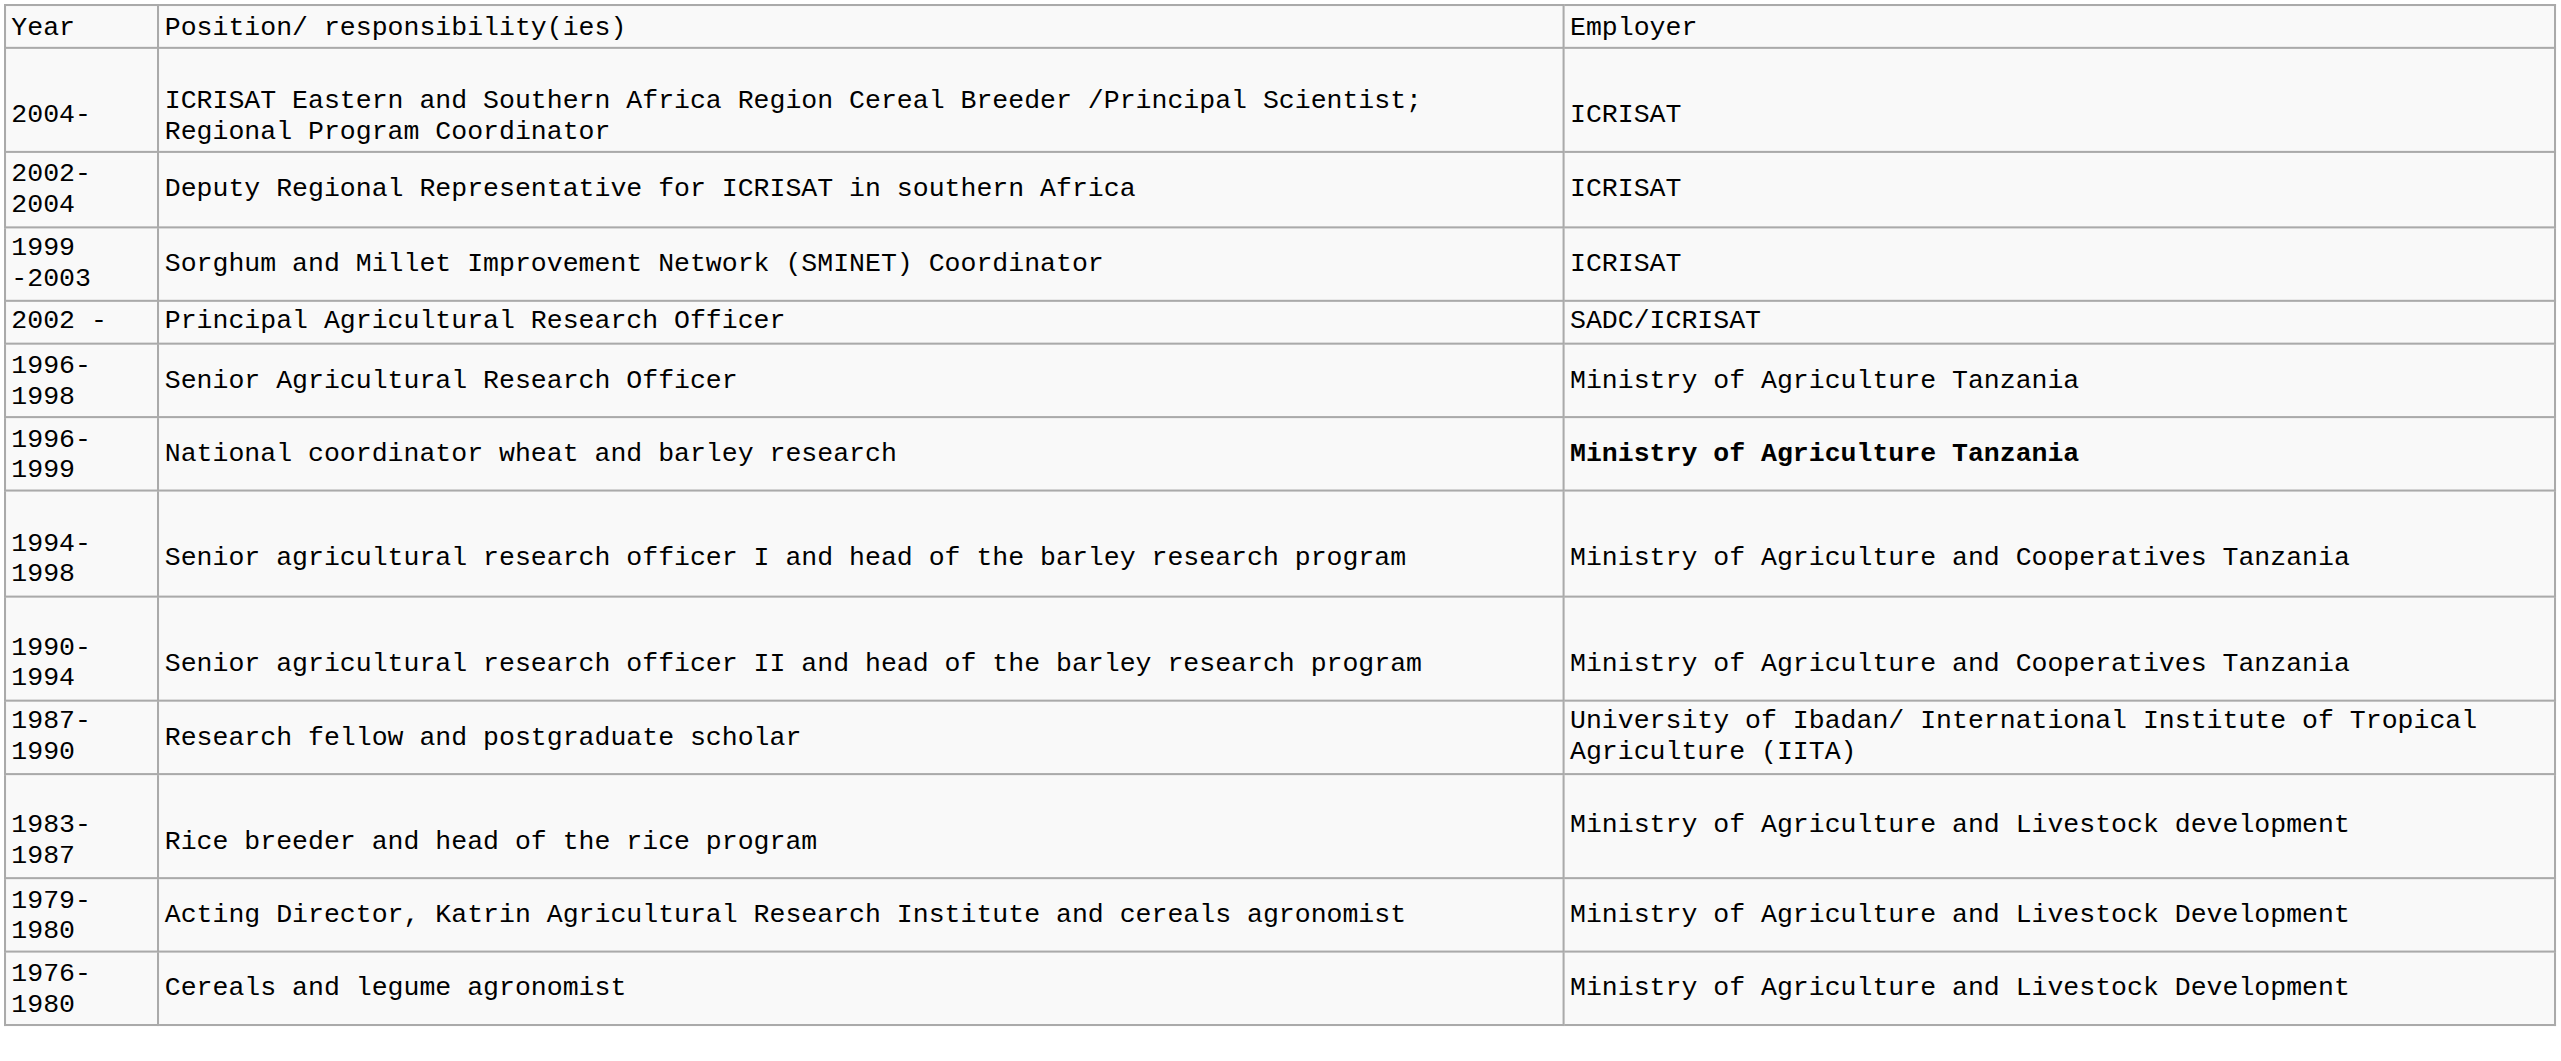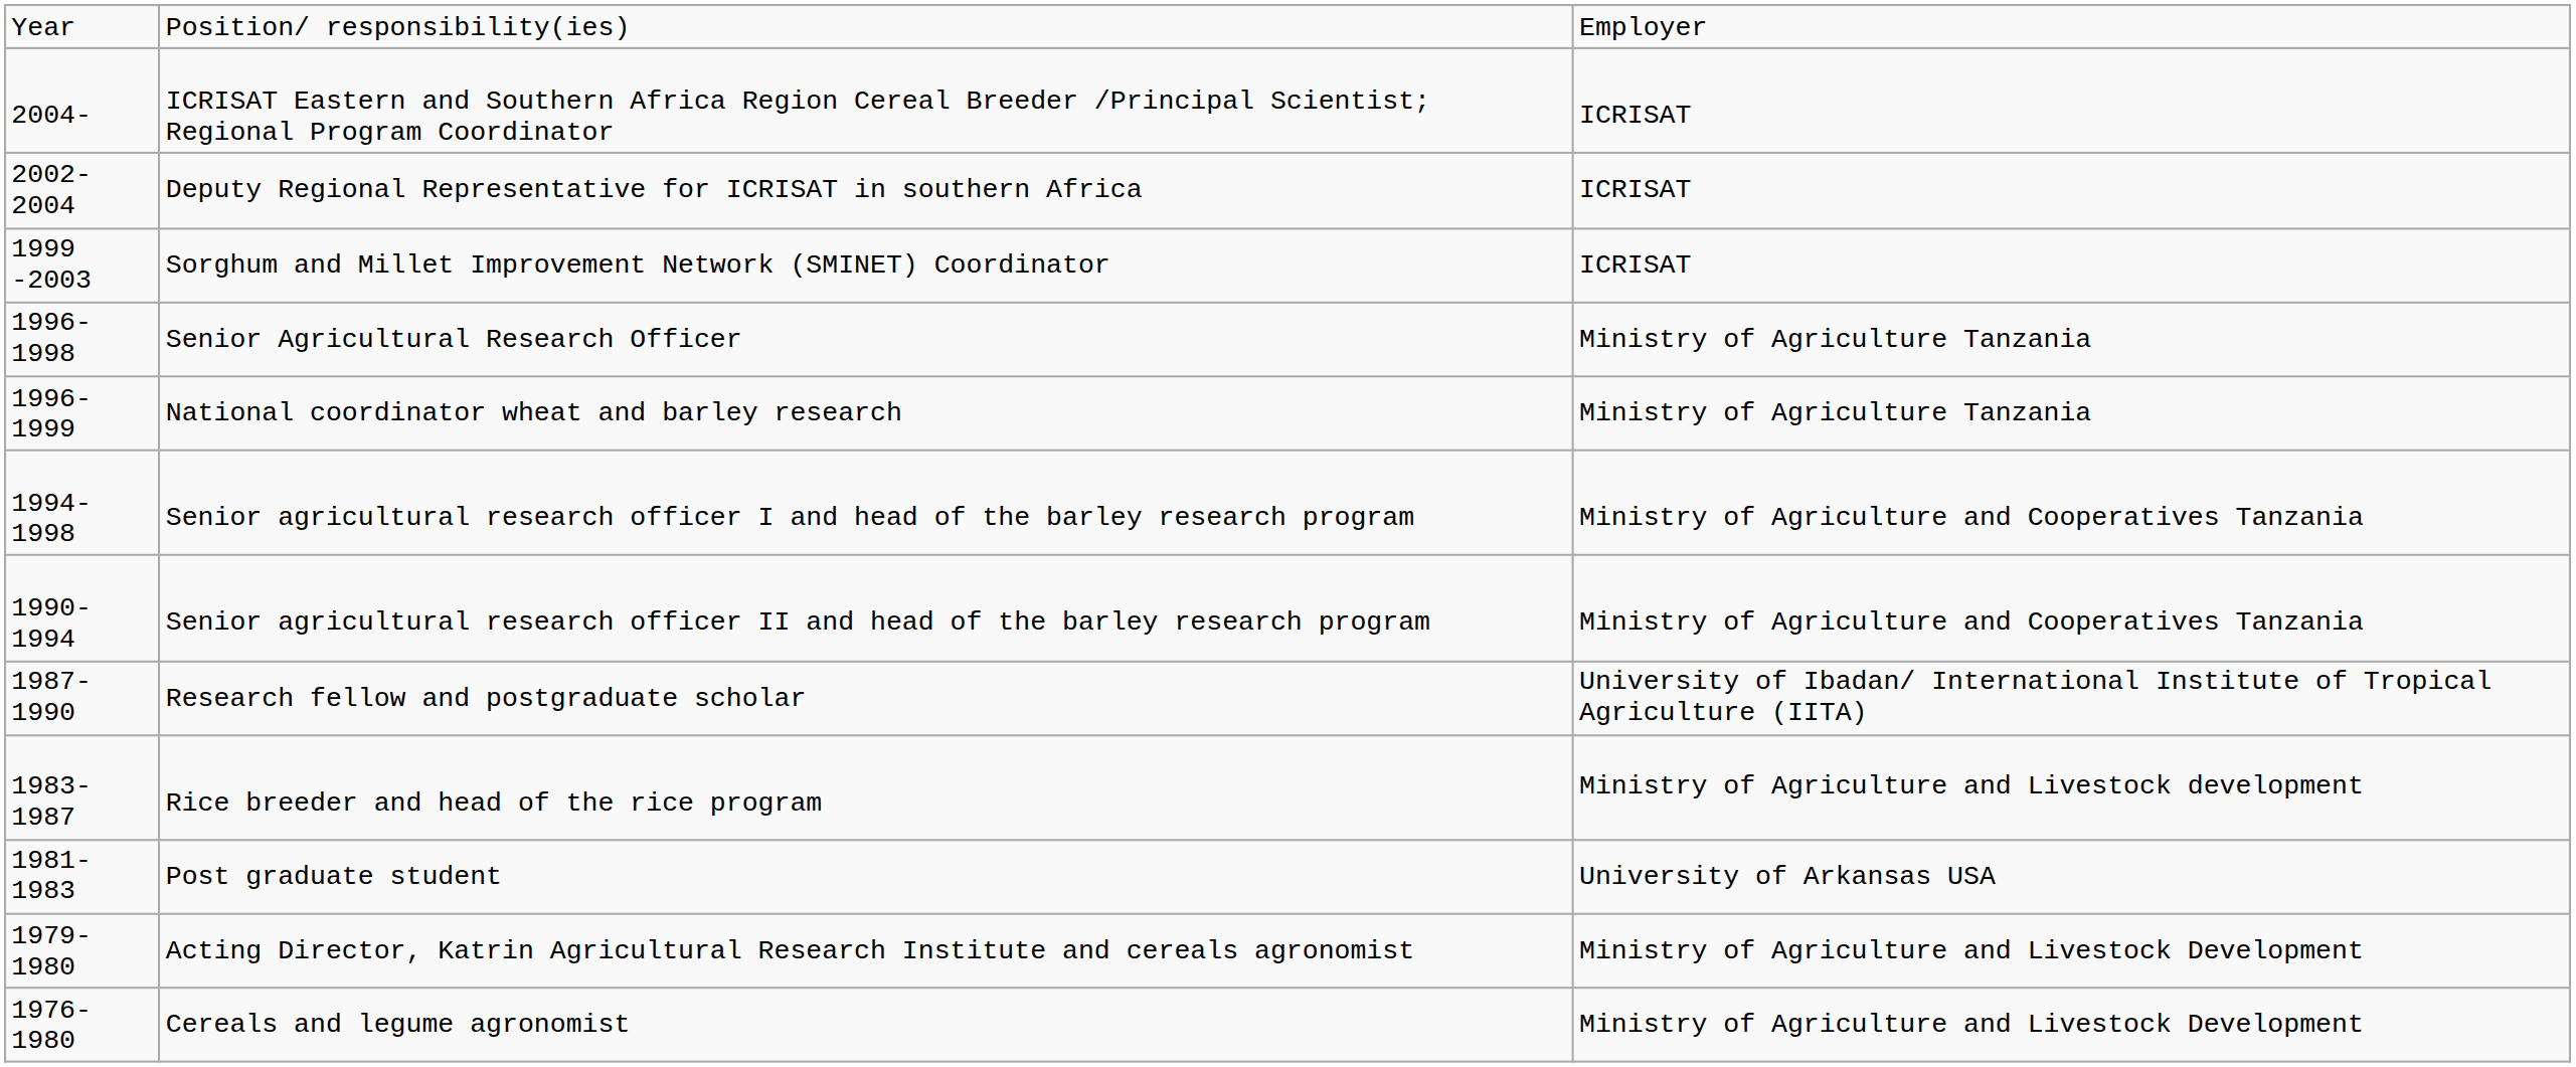- row: 2002 - | Principal Agricultural Research Officer | SADC/ICRISAT
National coordinator wheat and barley research | column 3: bold -> normal
+ row: 1981-1983 | Post graduate student | University of Arkansas USA
